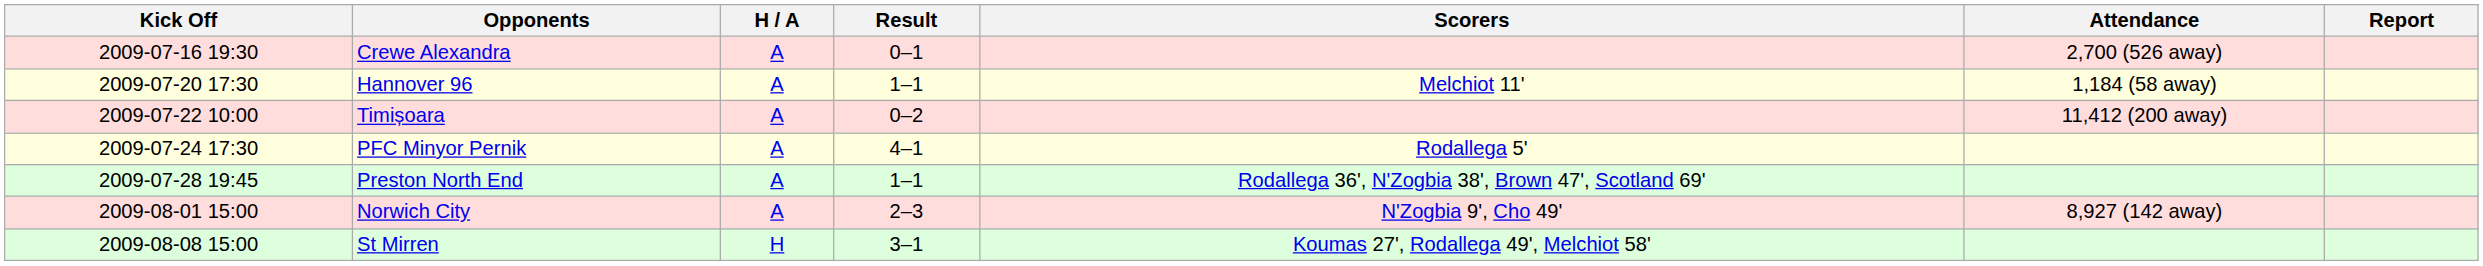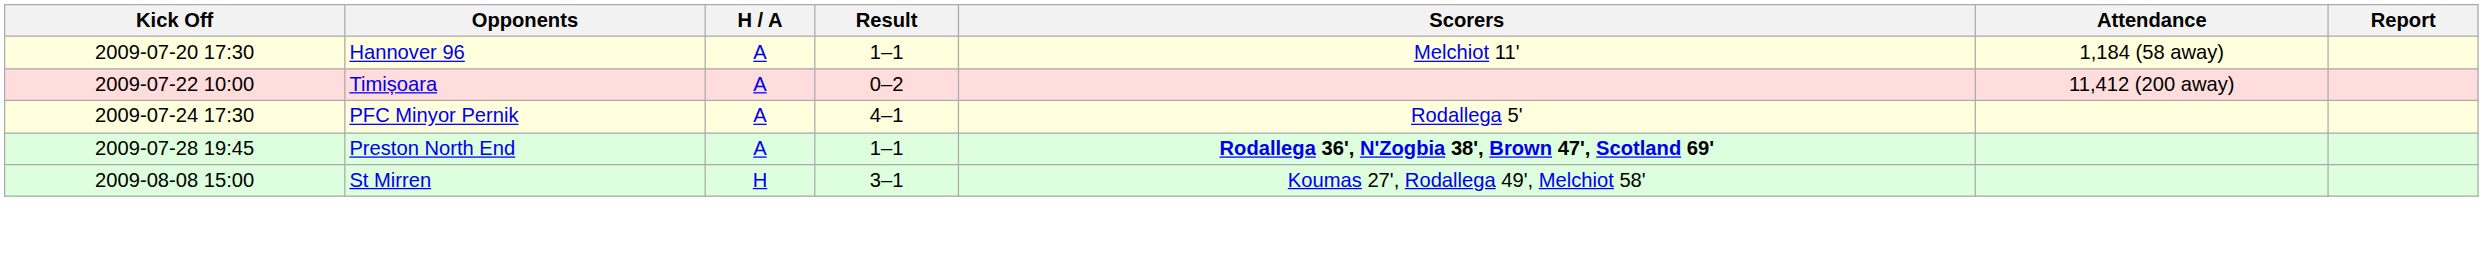- row: 2009-07-16 19:30 | Crewe Alexandra | A | 0–1 | 2,700 (526 away)
Preston North End | Scorers: normal -> bold
- row: 2009-08-01 15:00 | Norwich City | A | 2–3 | N'Zogbia 9', Cho 49' | 8,927 (142 away)
